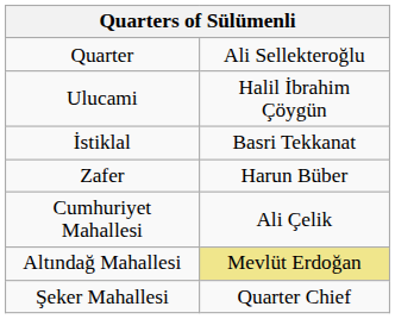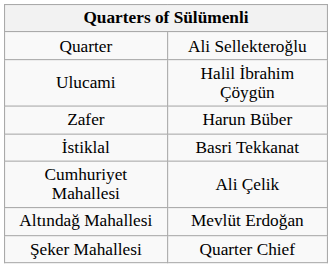rows swapped: Zafer <-> İstiklal
Altındağ Mahallesi | column 2: khaki background -> no background
